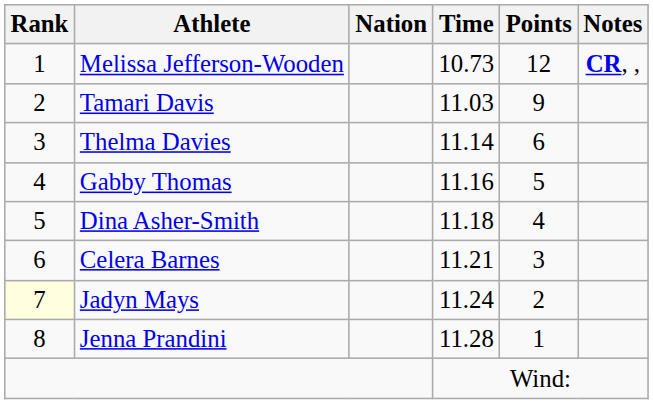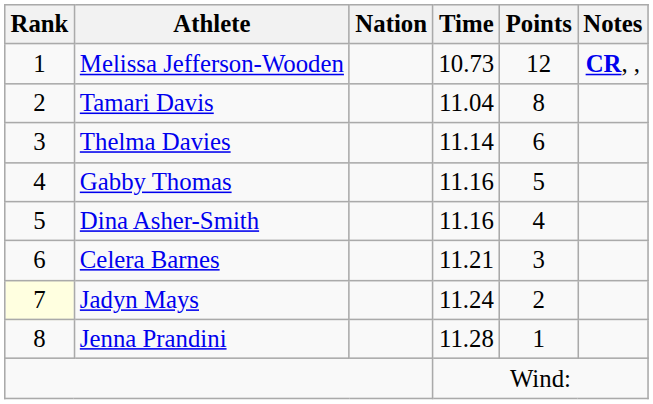Tamari Davis | Time: 11.03 -> 11.04
Tamari Davis | Points: 9 -> 8
Dina Asher-Smith | Time: 11.18 -> 11.16
